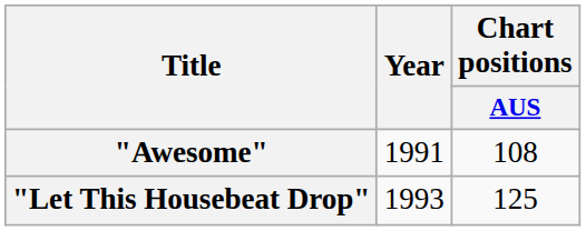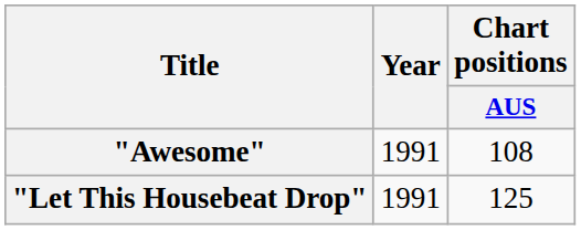"Let This Housebeat Drop" | Year: 1993 -> 1991
